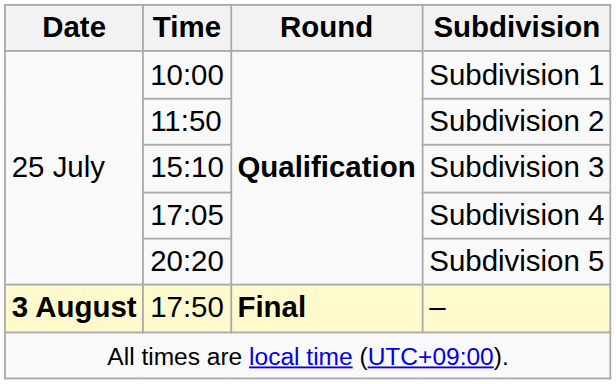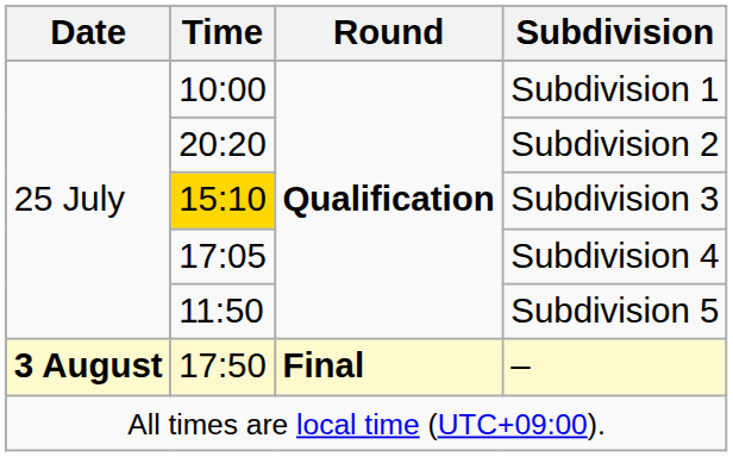Subdivision 2 | Time: 11:50 -> 20:20
Subdivision 3 | Time: no background -> gold background
Subdivision 5 | Time: 20:20 -> 11:50
